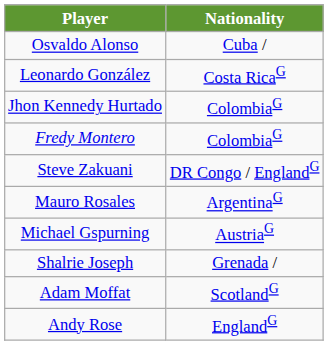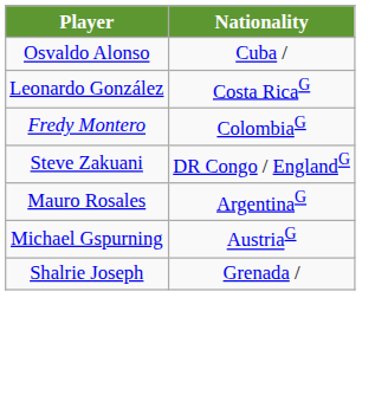- row: Jhon Kennedy Hurtado | ColombiaG
- row: Adam Moffat | ScotlandG
- row: Andy Rose | EnglandG
